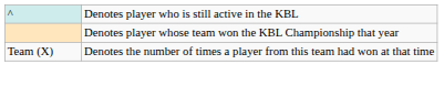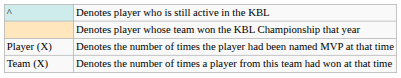+ row: Player (X) | Denotes the number of times the player had been named MVP at that time
